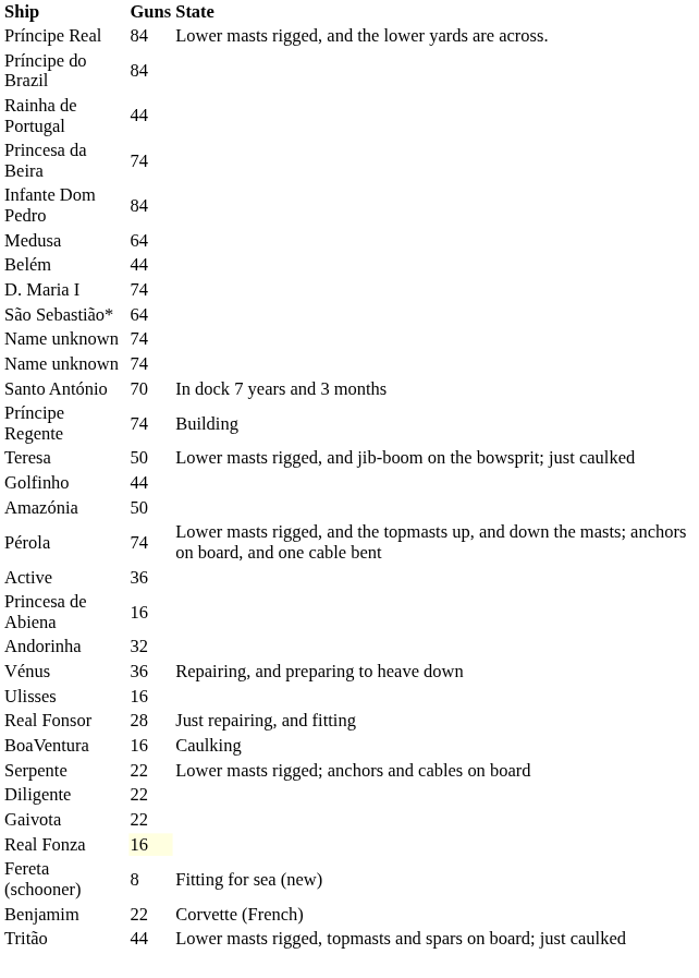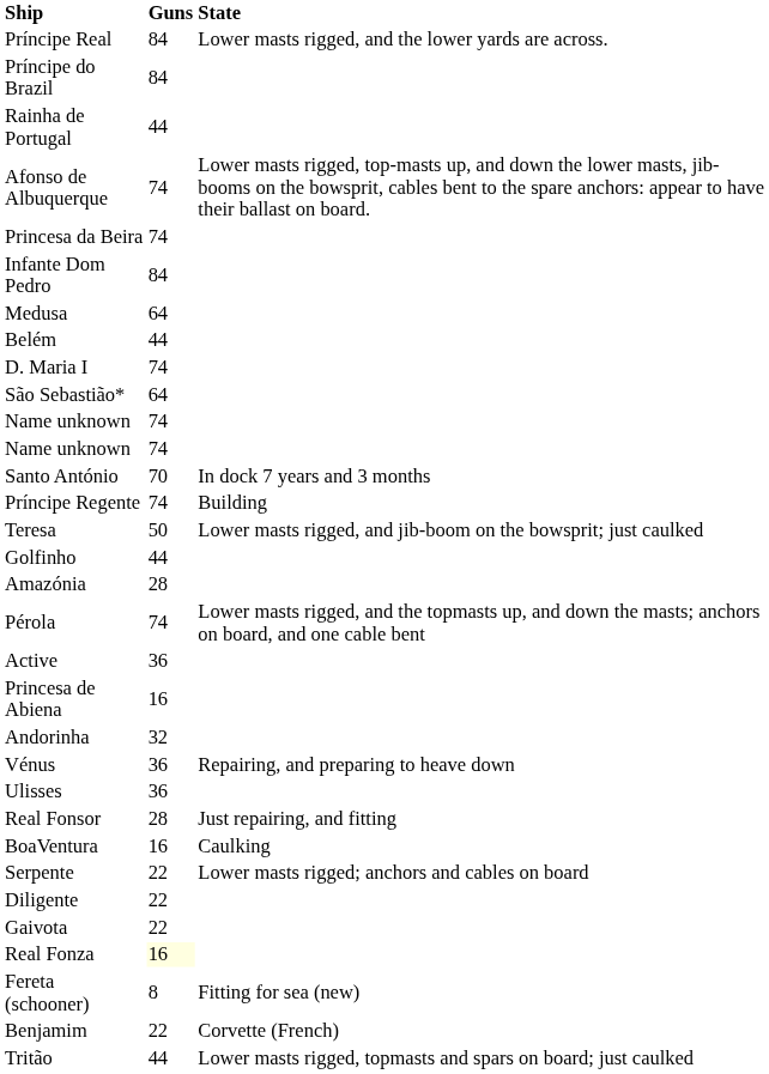+ row: Afonso de Albuquerque | 74 | Lower masts rigged, top-masts up, and down the lower masts, jib-booms on the bowsprit, cables bent to the spare anchors: appear to have their ballast on board.
Amazónia | Guns: 50 -> 28
Ulisses | Guns: 16 -> 36
